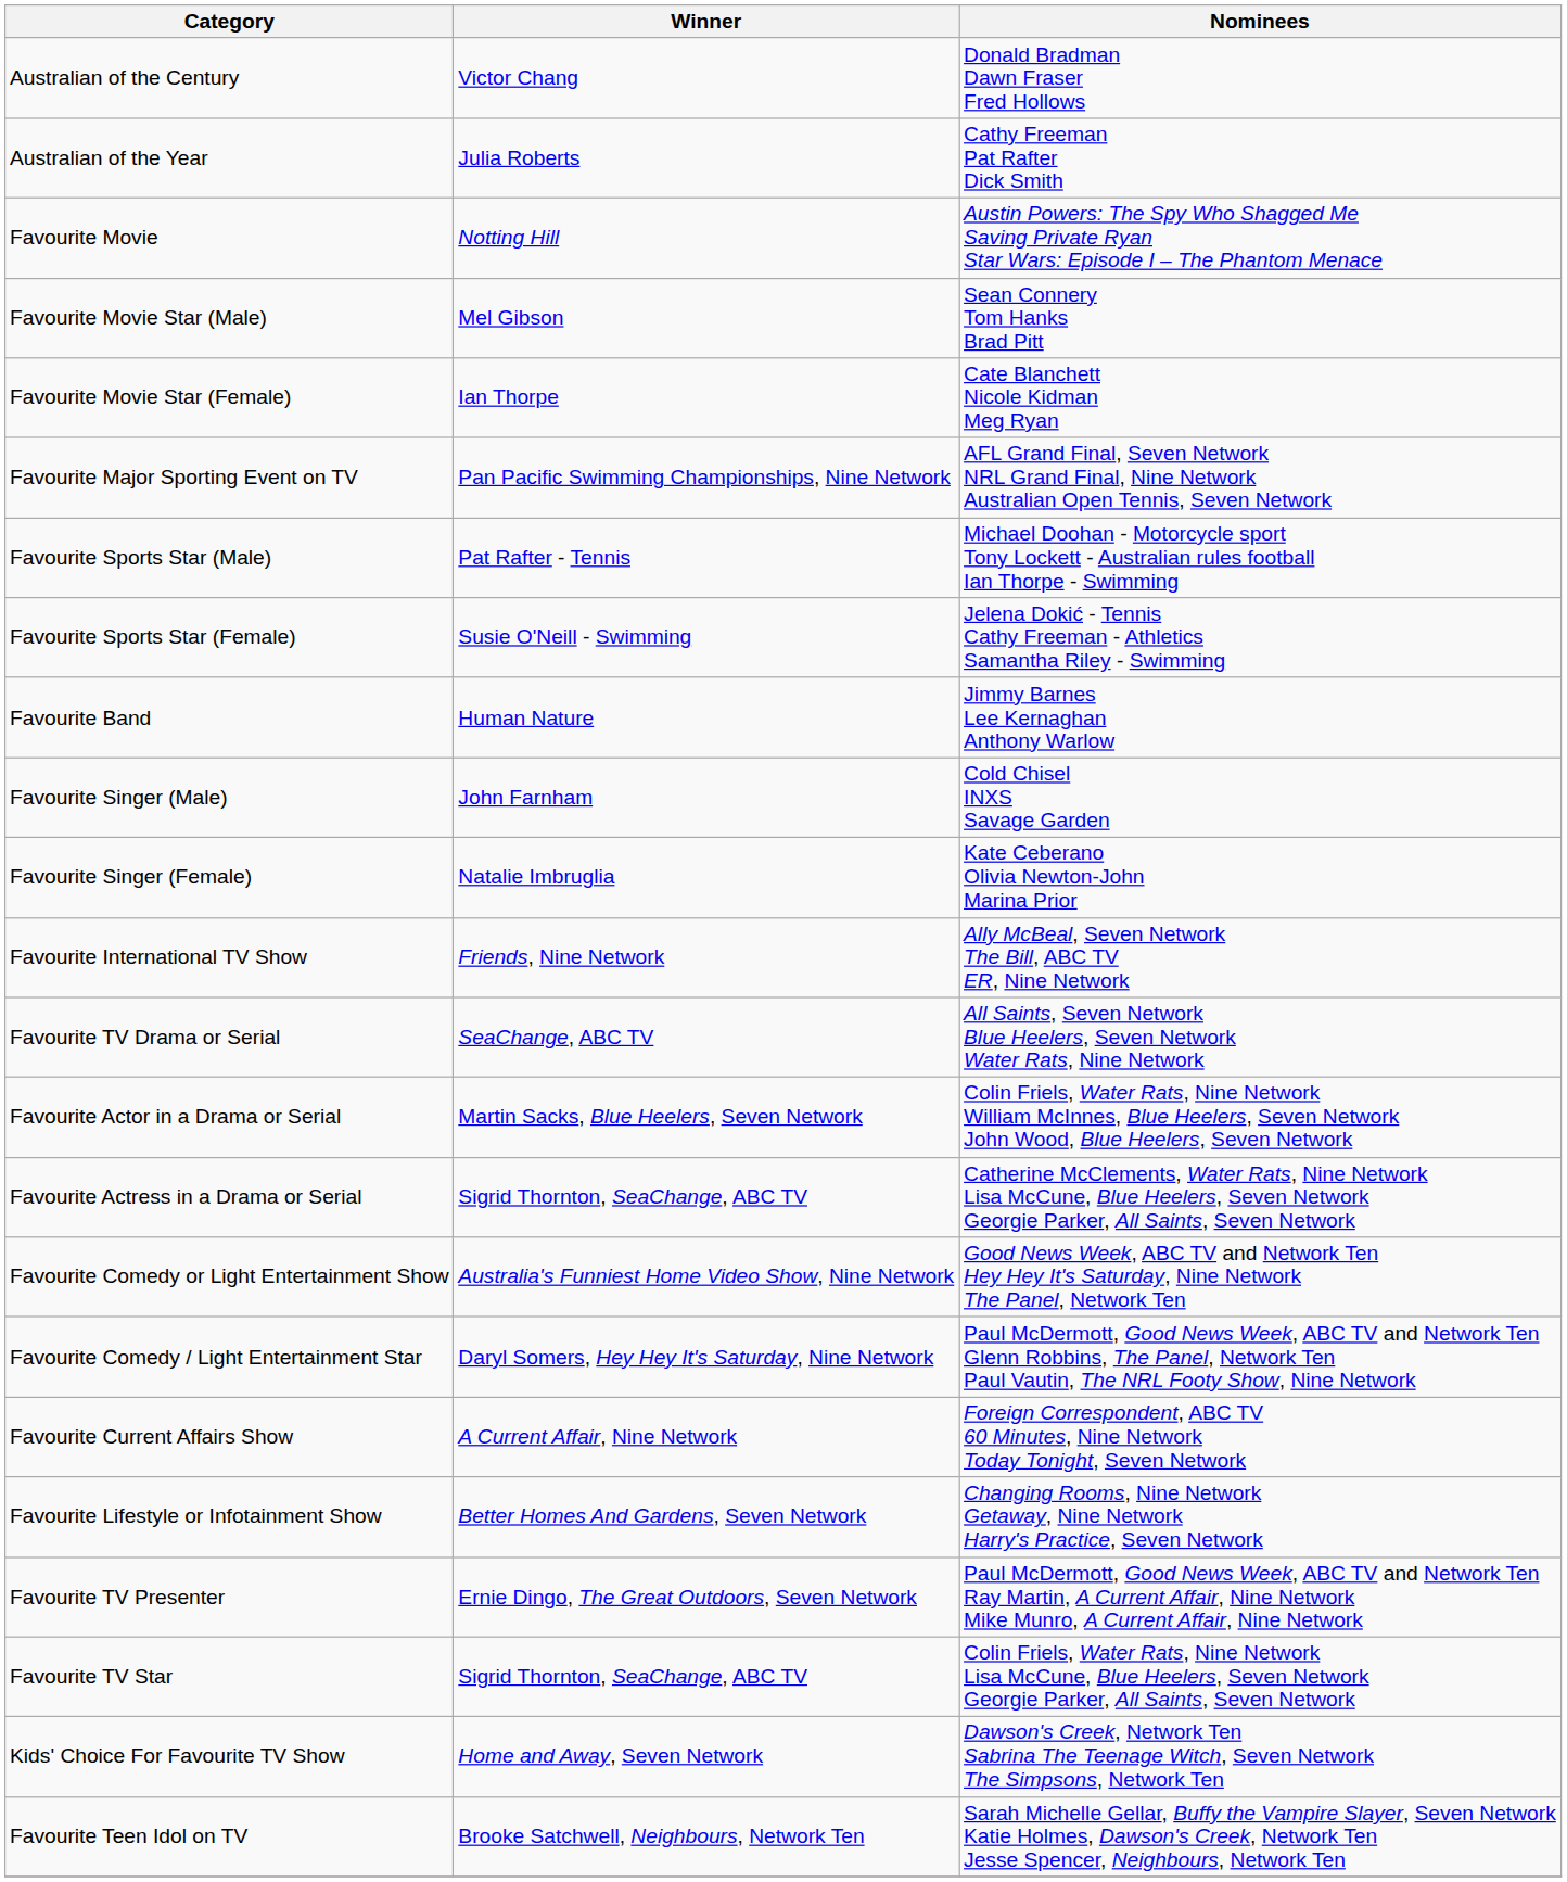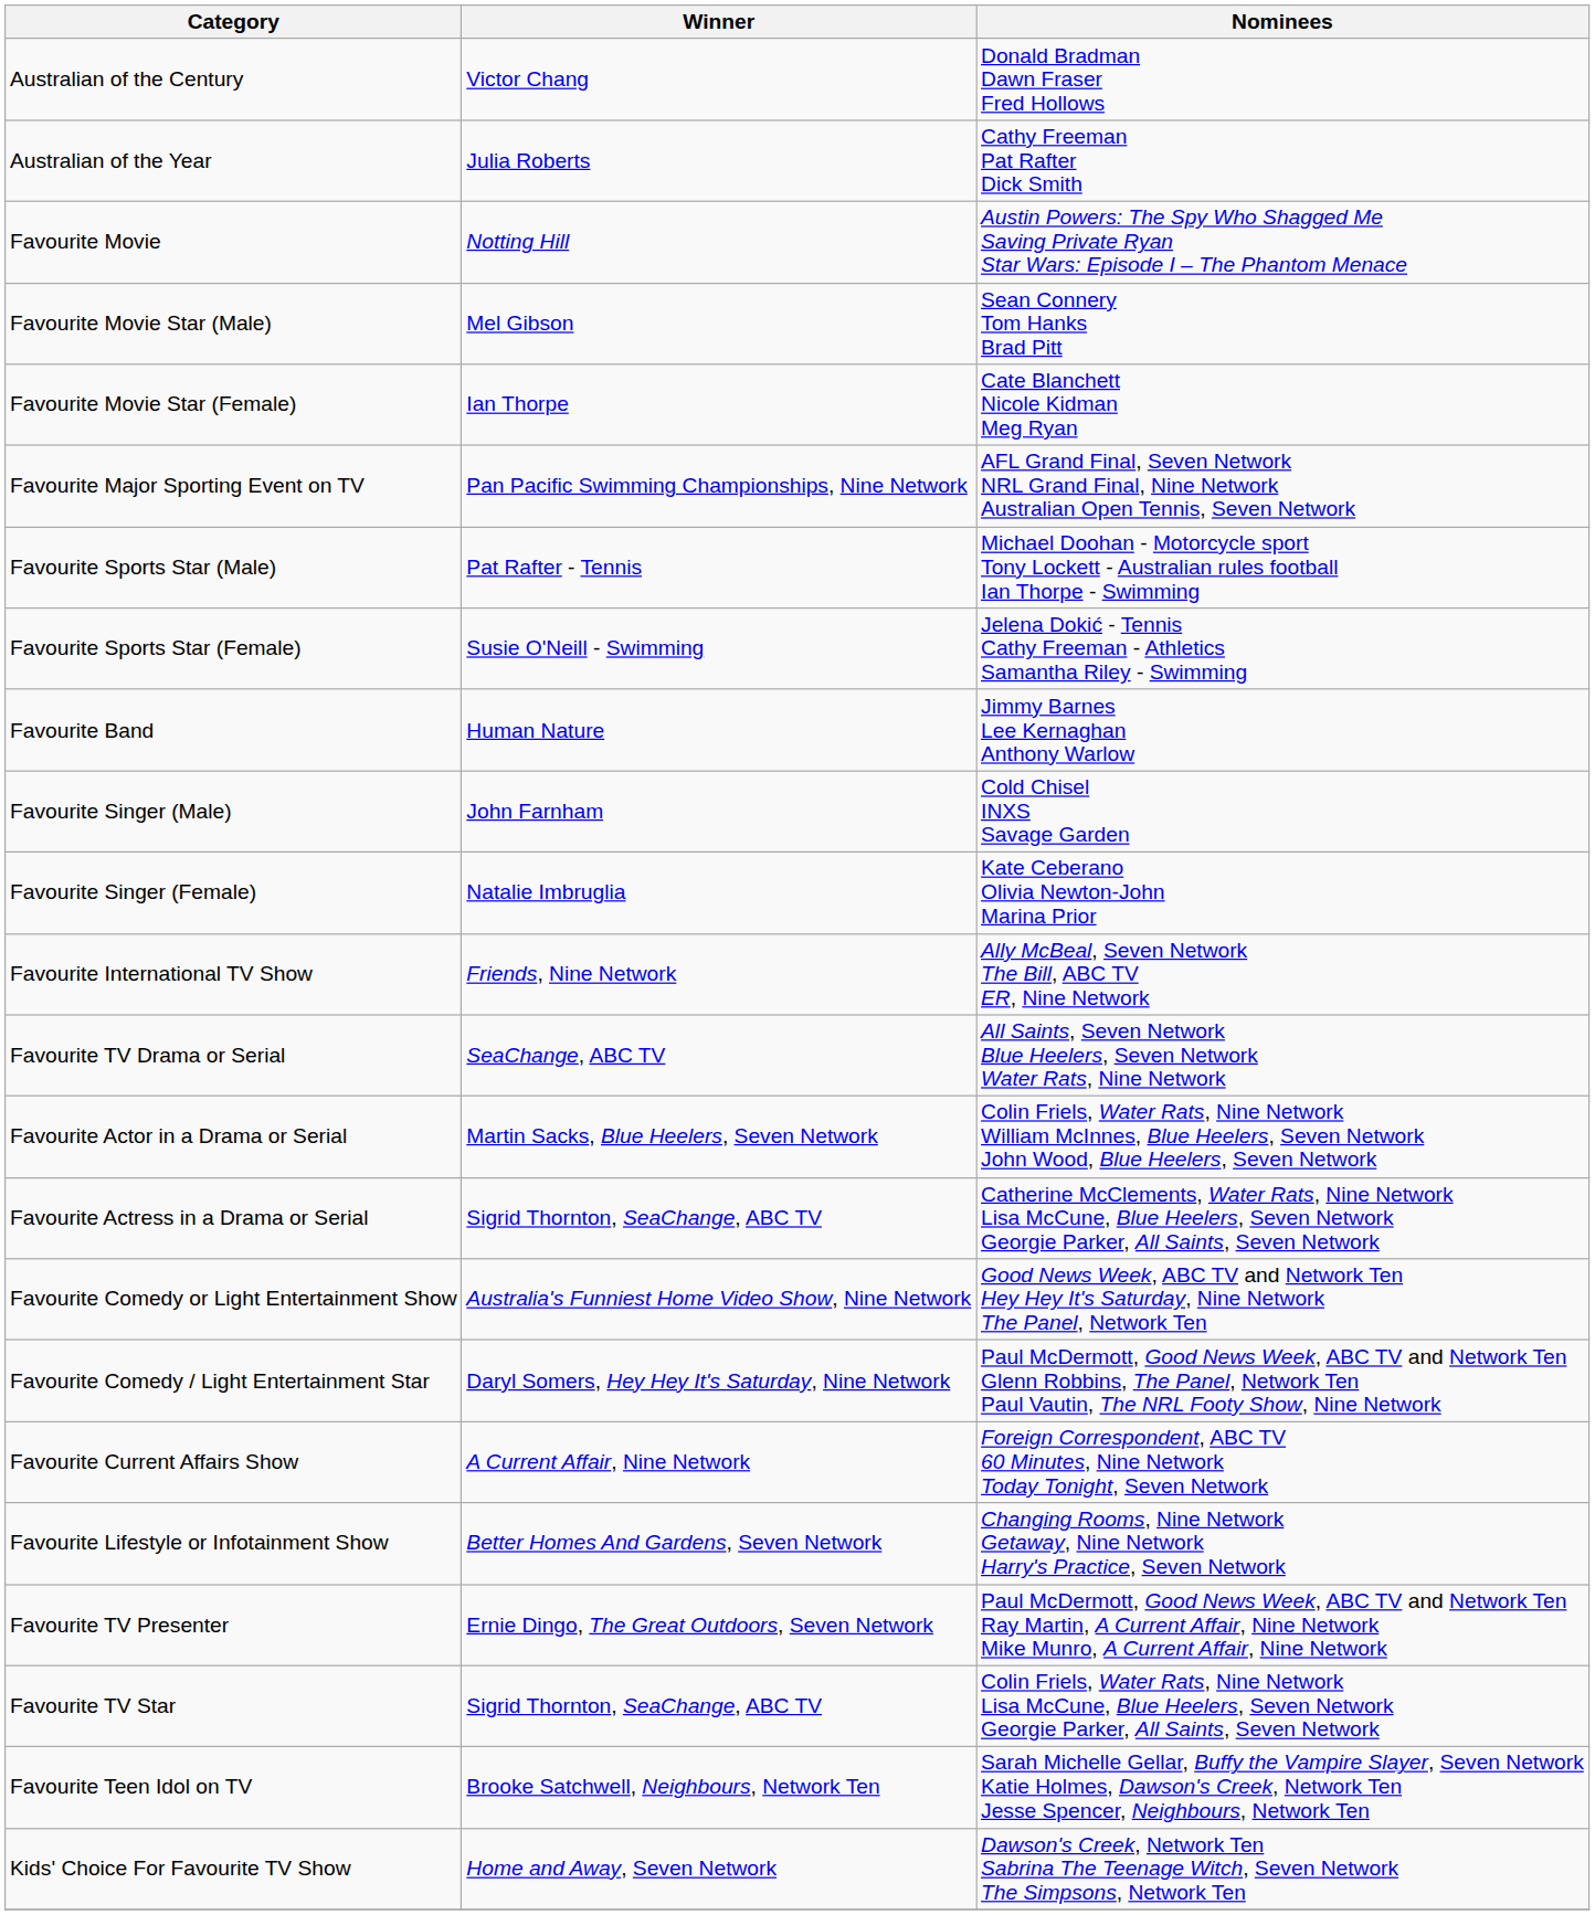rows swapped: Favourite Teen Idol on TV <-> Kids' Choice For Favourite TV Show
